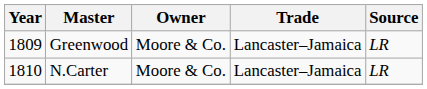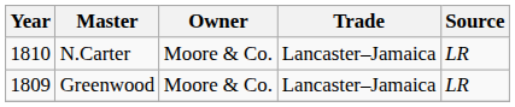rows swapped: Greenwood <-> N.Carter
